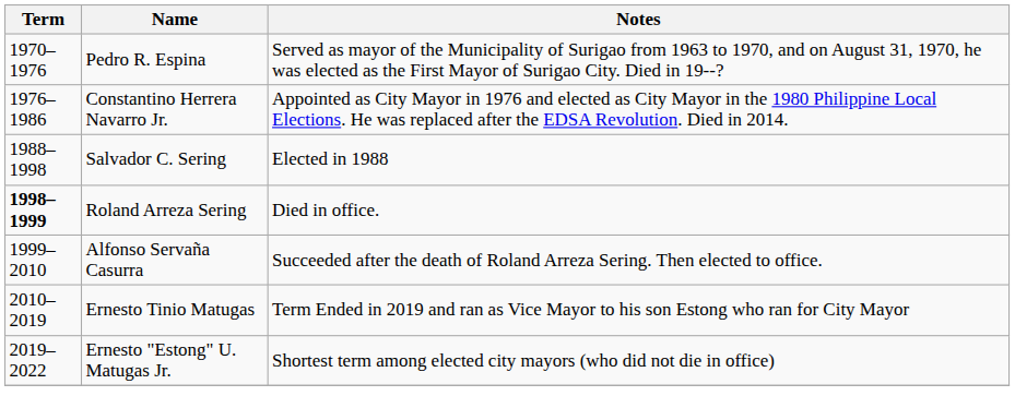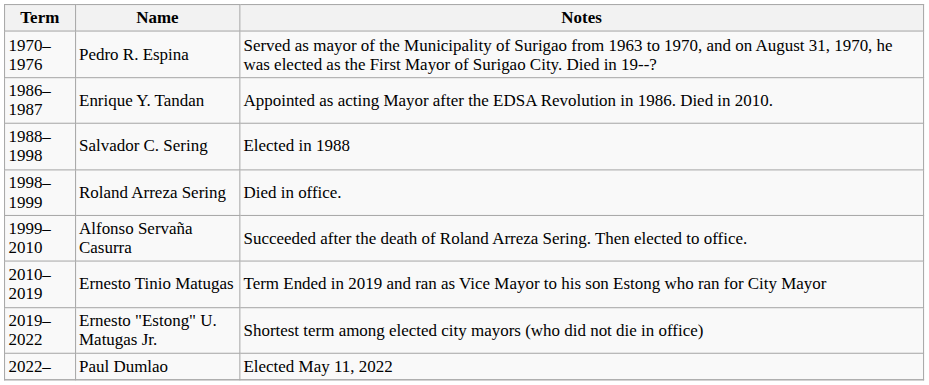- row: 1976–1986 | Constantino Herrera Navarro Jr. | Appointed as City Mayor in 1976 and elected as City Mayor in the 1980 Philippine Local Elections. He was replaced after the EDSA Revolution. Died in 2014.
+ row: 1986–1987 | Enrique Y. Tandan | Appointed as acting Mayor after the EDSA Revolution in 1986. Died in 2010.
Roland Arreza Sering | Term: bold -> normal
+ row: 2022– | Paul Dumlao | Elected May 11, 2022
